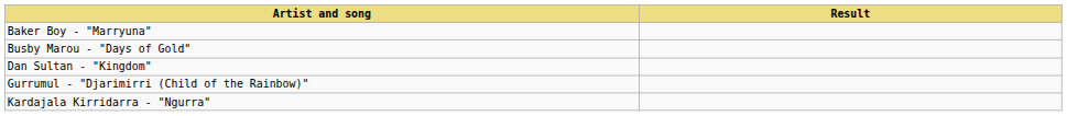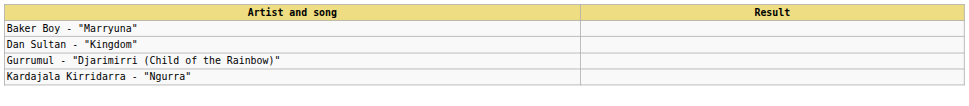- row: Busby Marou - "Days of Gold"
